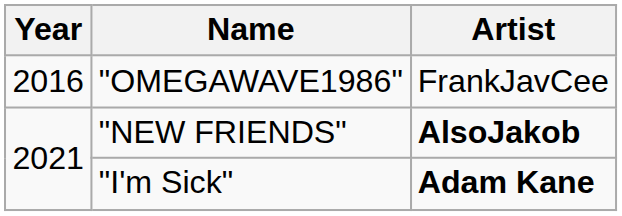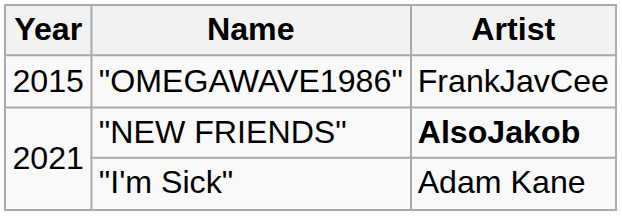"OMEGAWAVE1986" | Year: 2016 -> 2015
"I'm Sick" | Artist: bold -> normal
